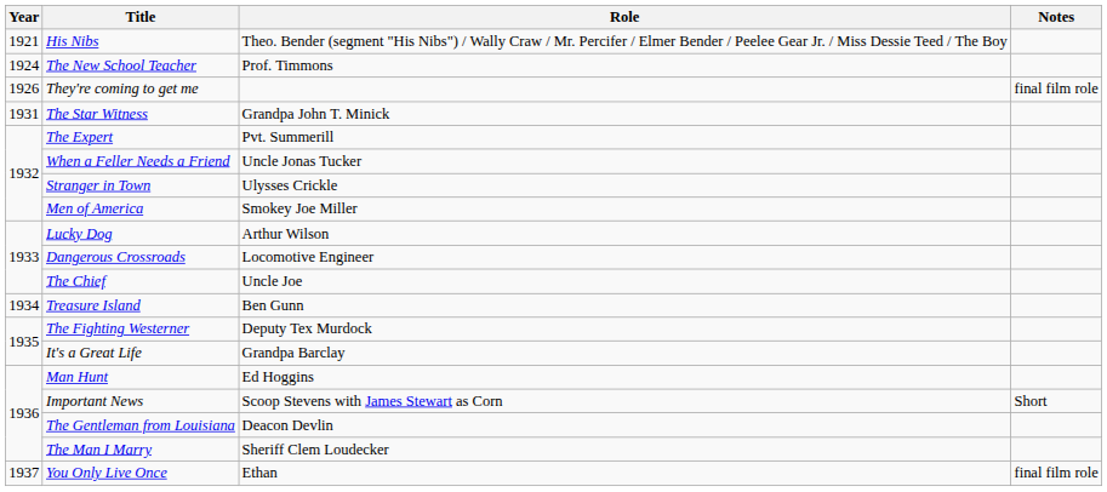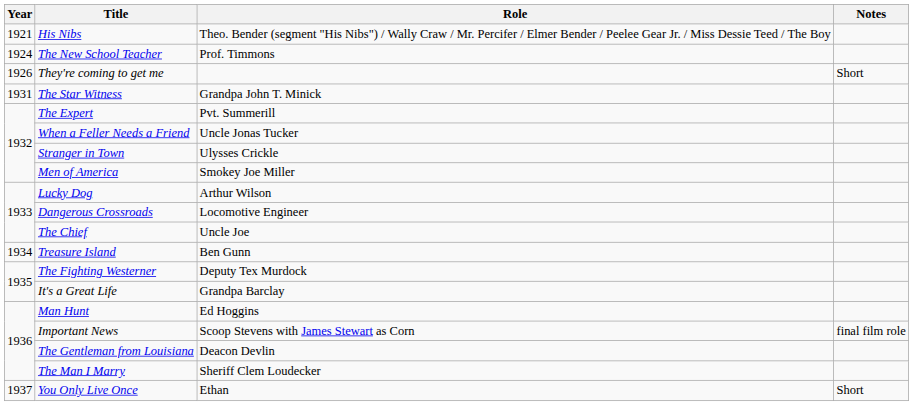They're coming to get me | Notes: final film role -> Short
Important News | Notes: Short -> final film role
You Only Live Once | Notes: final film role -> Short
